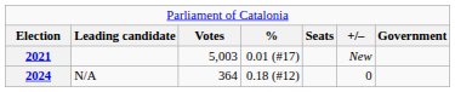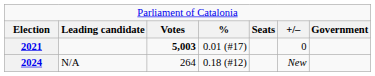2021 | column 3: normal -> bold
2021 | column 6: New -> 0
2024 | column 3: 364 -> 264
2024 | column 6: 0 -> New
